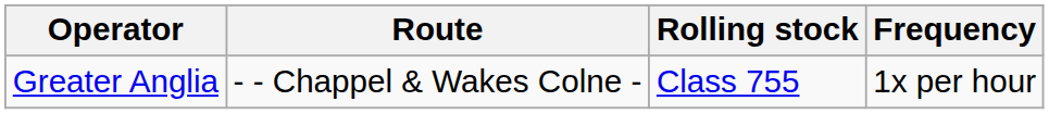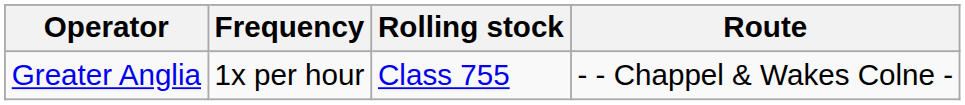columns swapped: Route <-> Frequency
